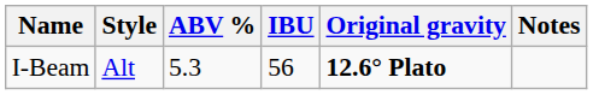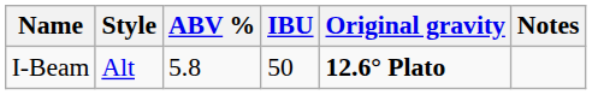I-Beam | ABV %: 5.3 -> 5.8
I-Beam | IBU: 56 -> 50
